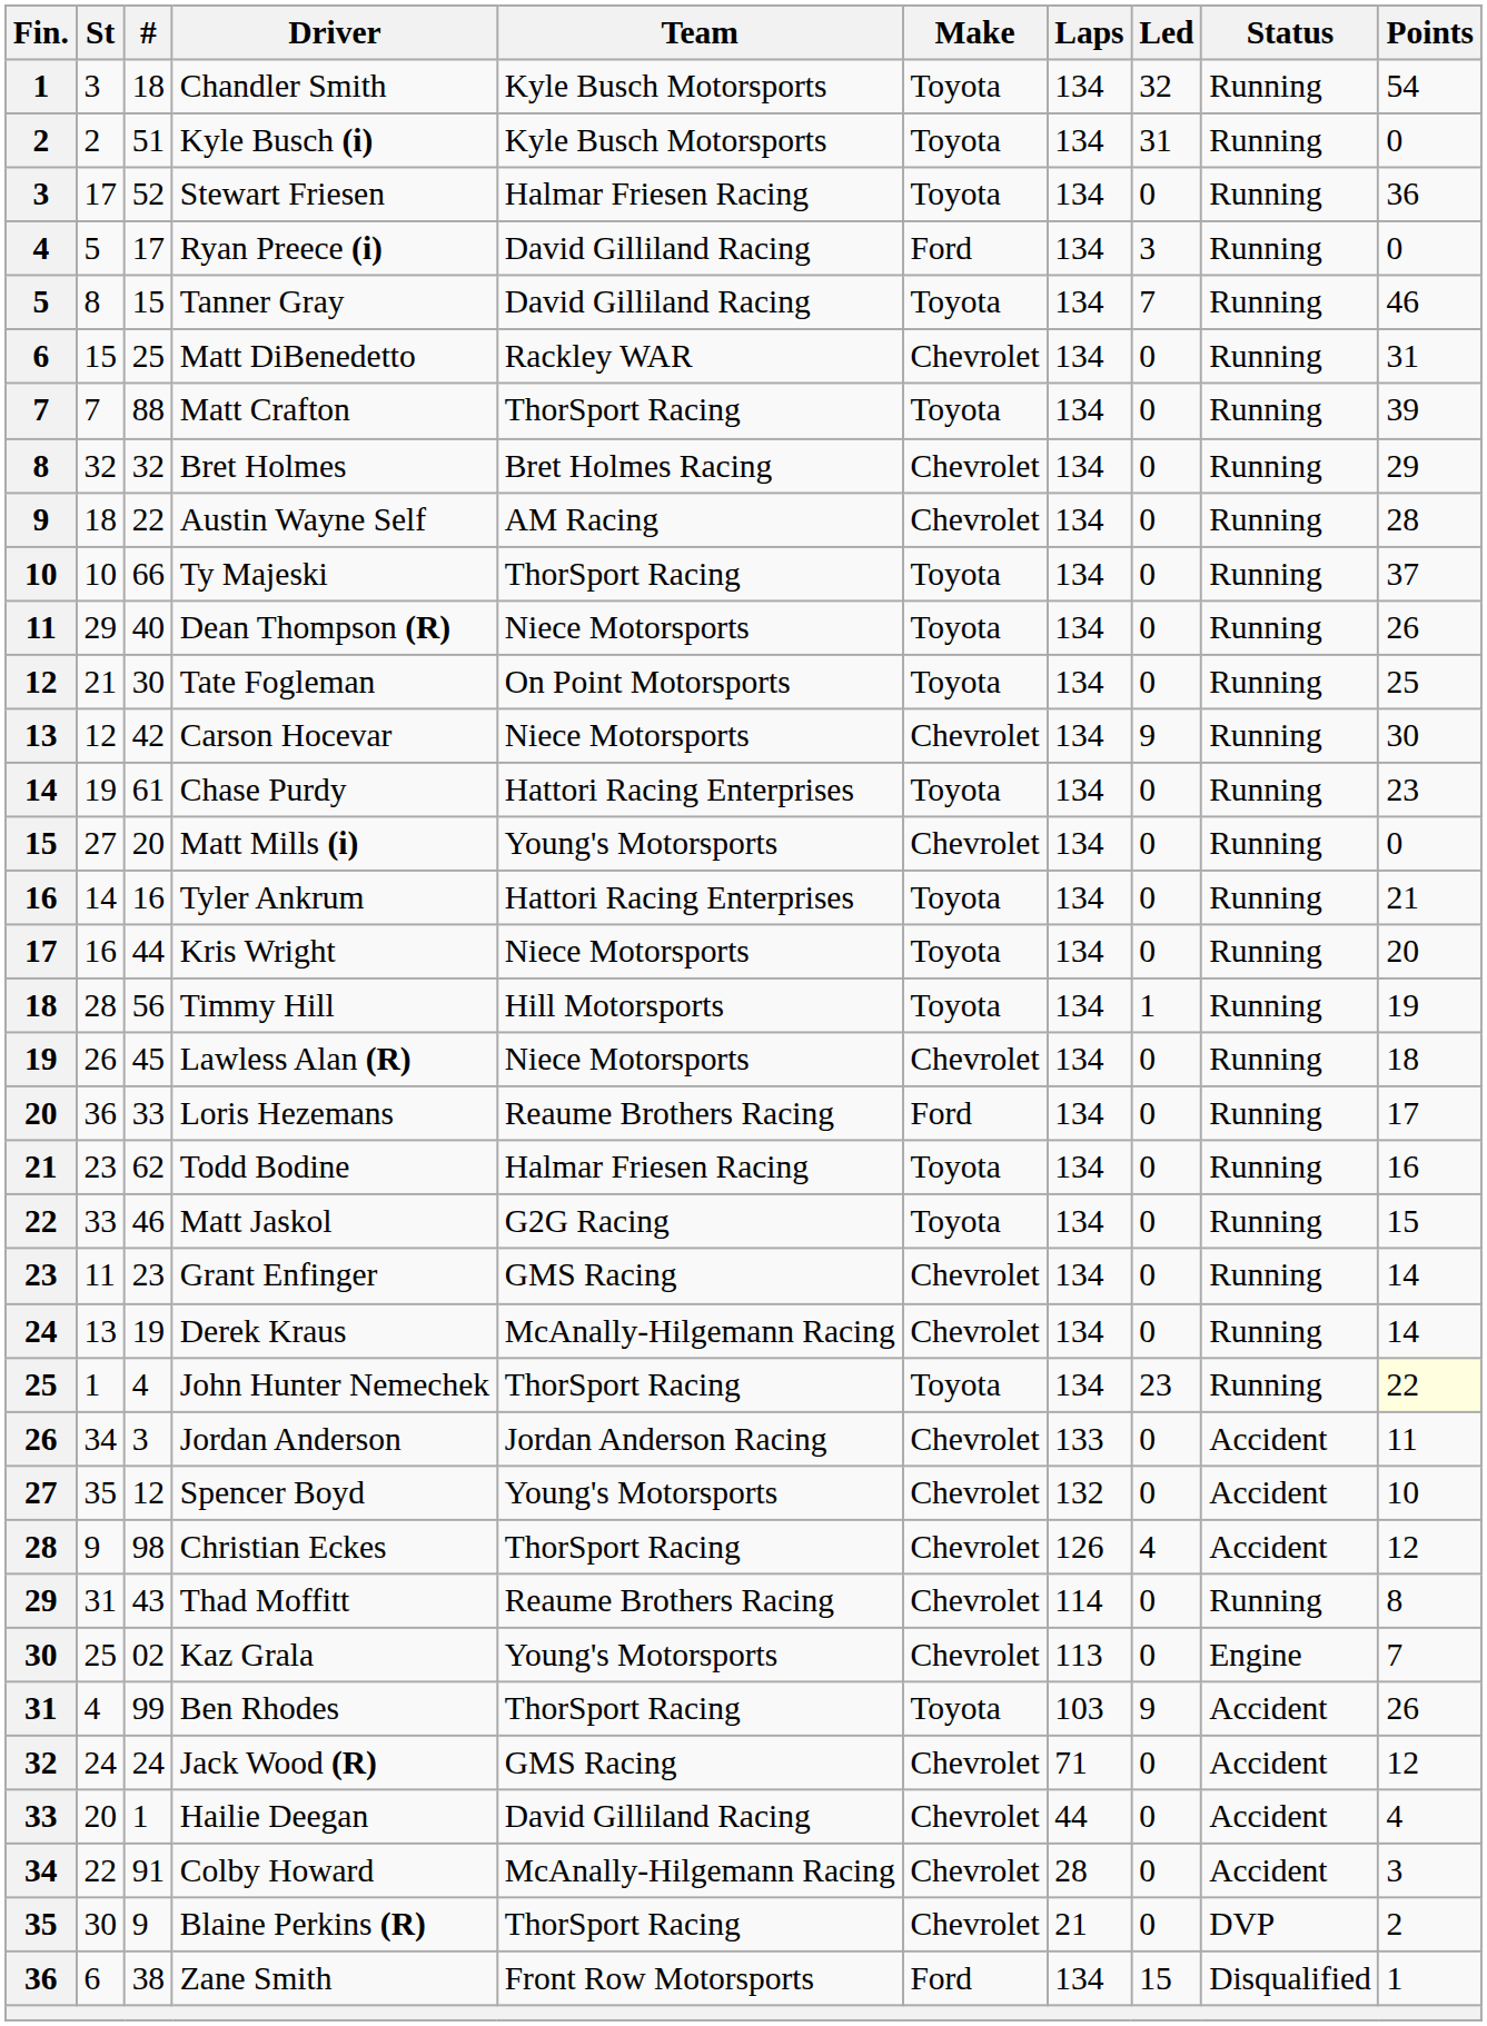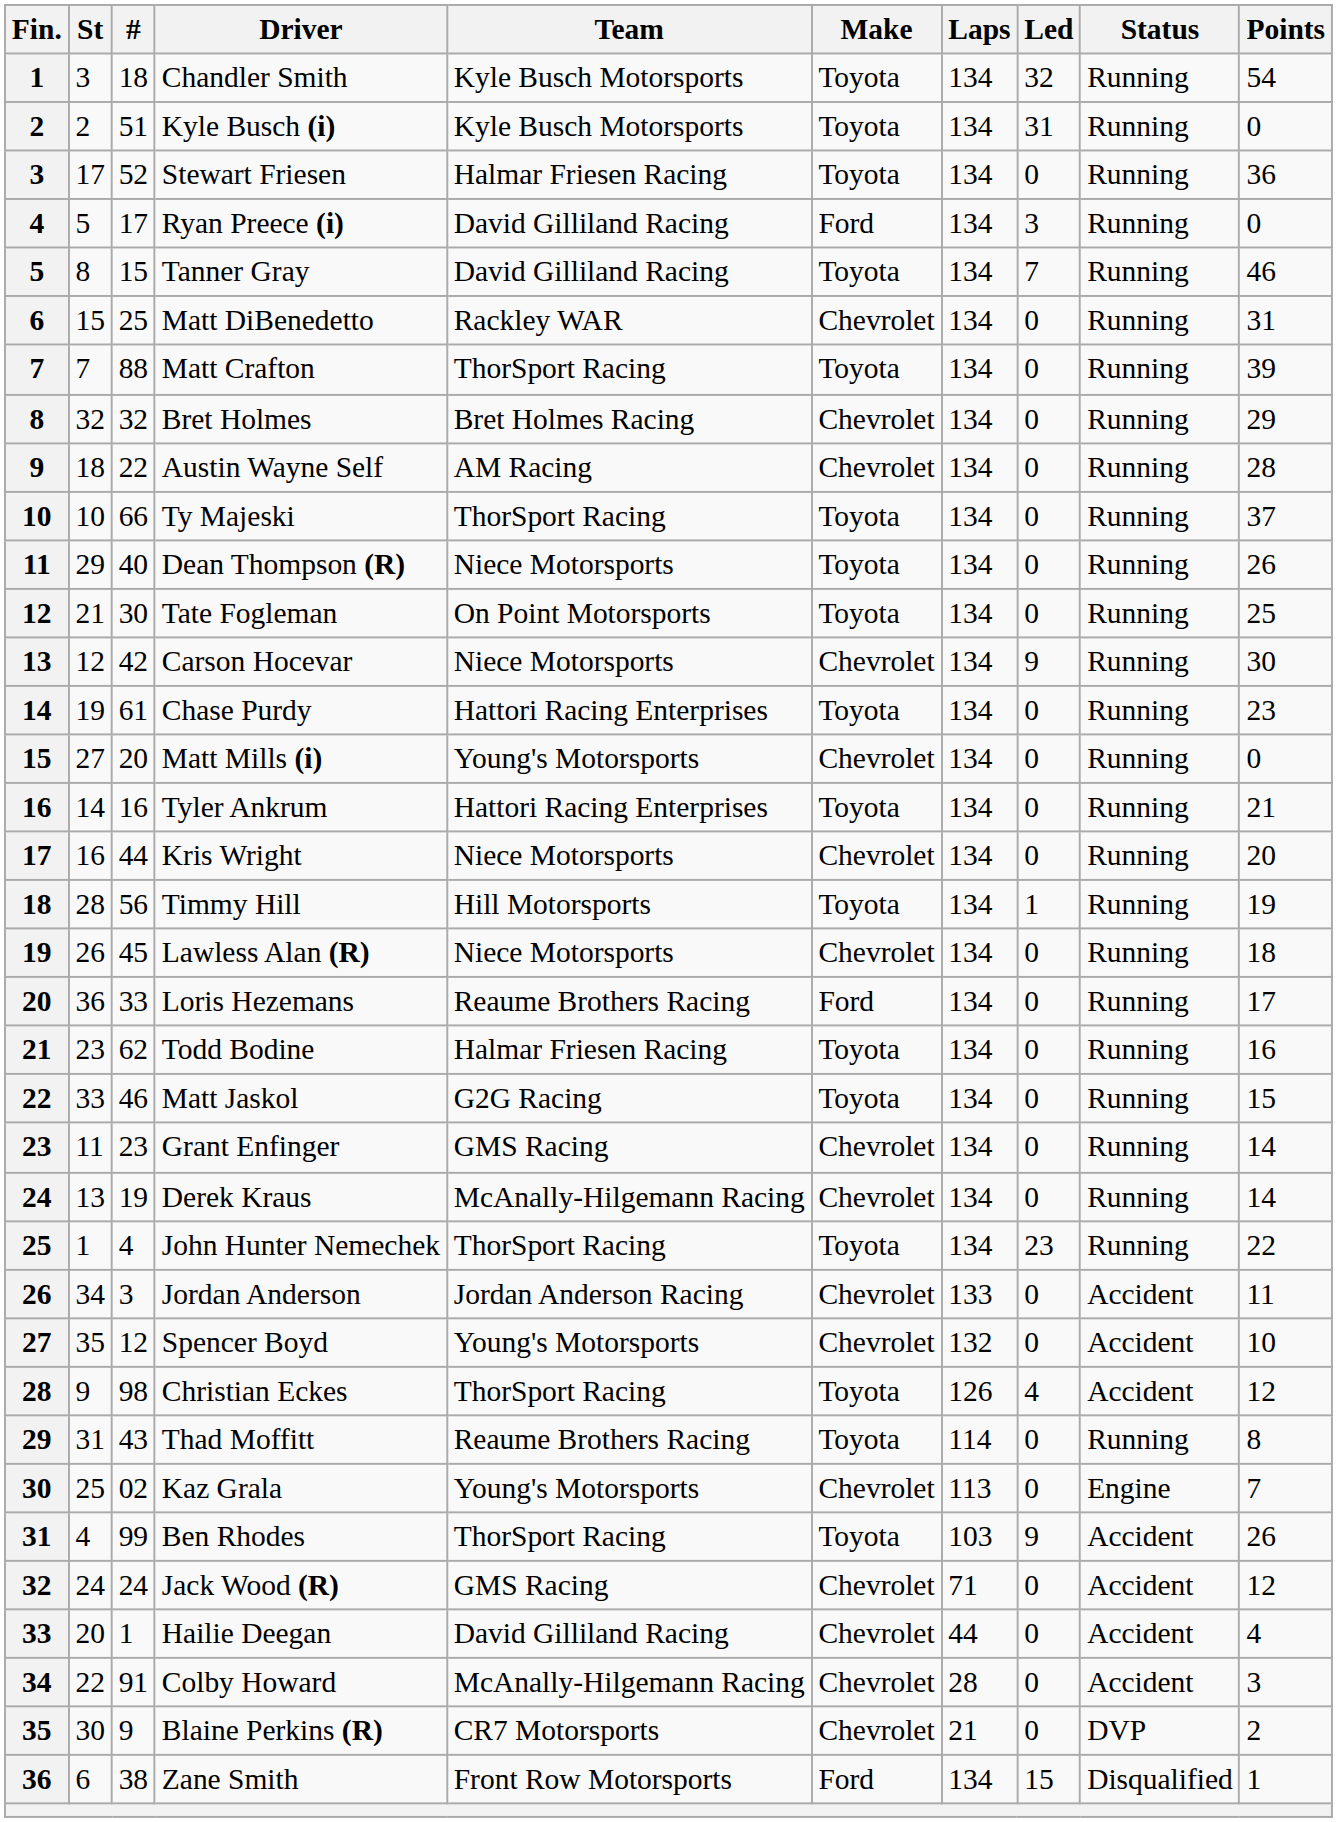Kris Wright | Make: Toyota -> Chevrolet
John Hunter Nemechek | Points: lightyellow background -> no background
Christian Eckes | Make: Chevrolet -> Toyota
Thad Moffitt | Make: Chevrolet -> Toyota
Blaine Perkins (R) | Team: ThorSport Racing -> CR7 Motorsports
